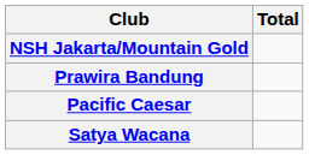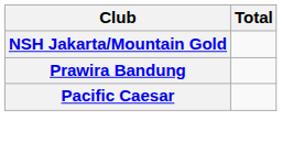- row: Satya Wacana
